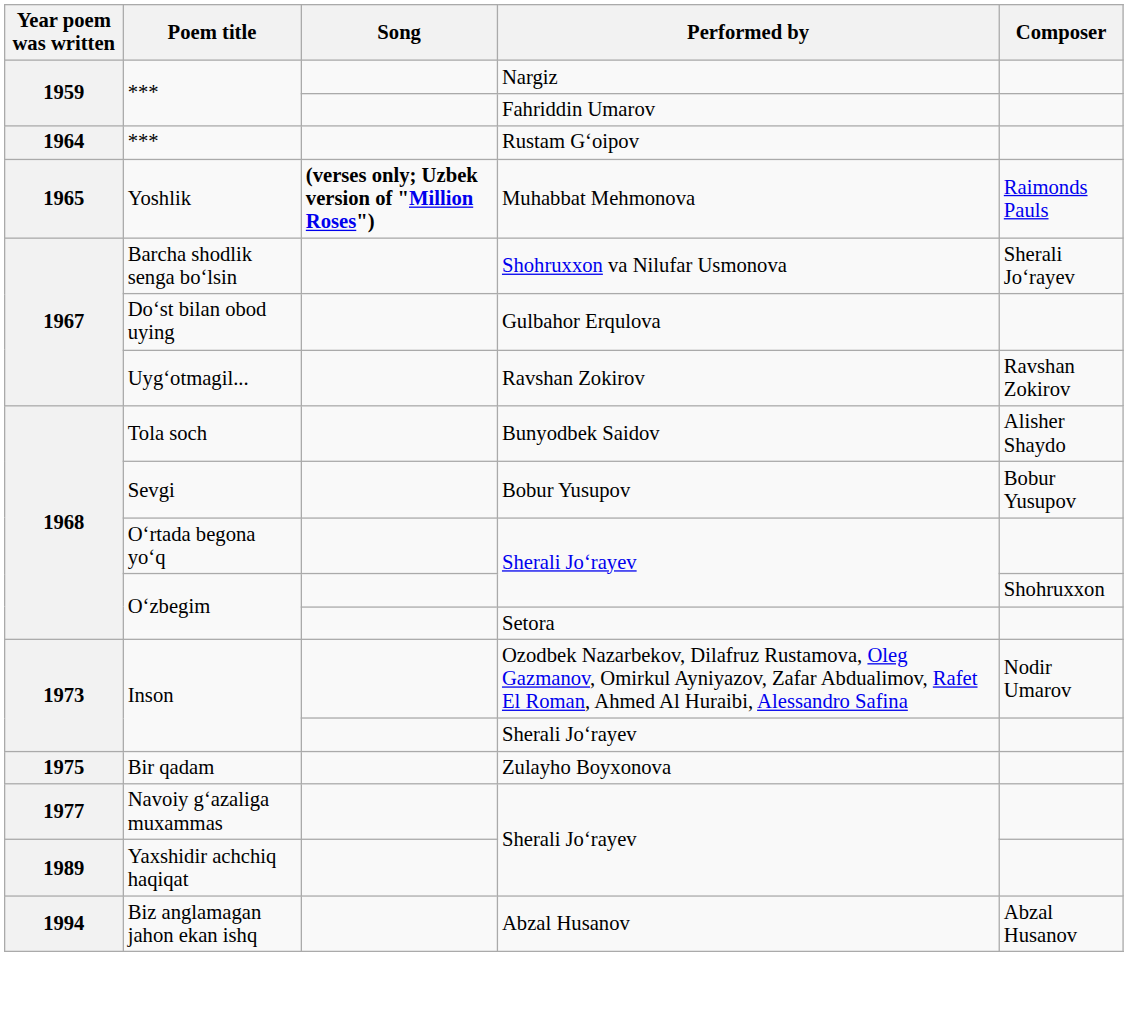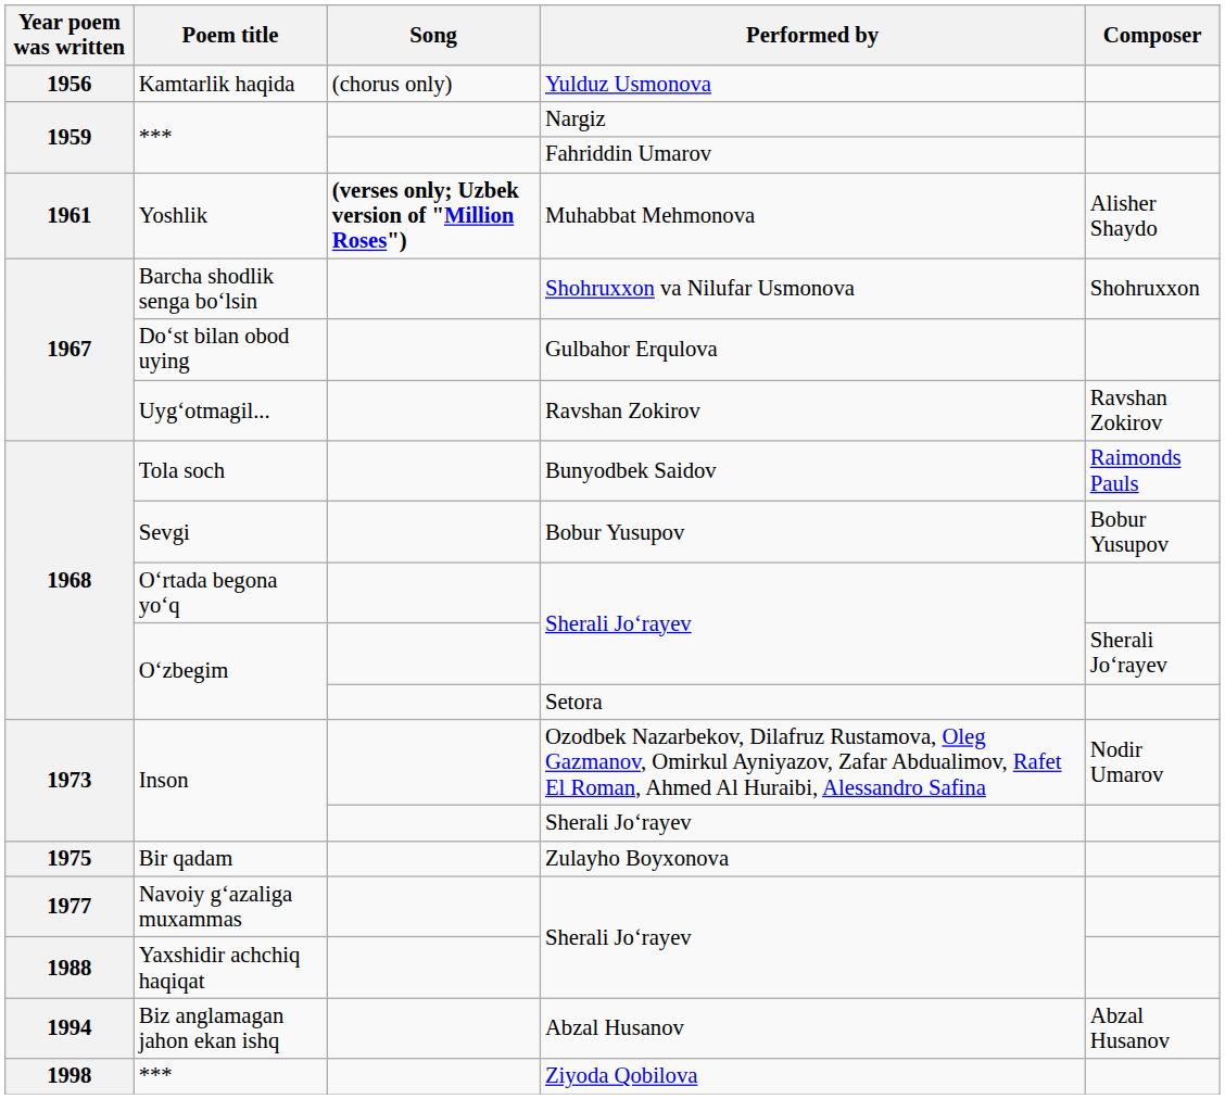+ row: 1956 | Kamtarlik haqida | (chorus only) | Yulduz Usmonova
- row: 1964 | *** | Rustam Gʻoipov
Muhabbat Mehmonova | Year poem was written: 1965 -> 1961
Muhabbat Mehmonova | Composer: Raimonds Pauls -> Alisher Shaydo
Shohruxxon va Nilufar Usmonova | Composer: Sherali Joʻrayev -> Shohruxxon
Bunyodbek Saidov | Composer: Alisher Shaydo -> Raimonds Pauls
Oʻzbegim / Sherali Joʻrayev | Composer: Shohruxxon -> Sherali Joʻrayev
Yaxshidir achchiq haqiqat / Sherali Joʻrayev | Year poem was written: 1989 -> 1988
+ row: 1998 | *** | Ziyoda Qobilova
